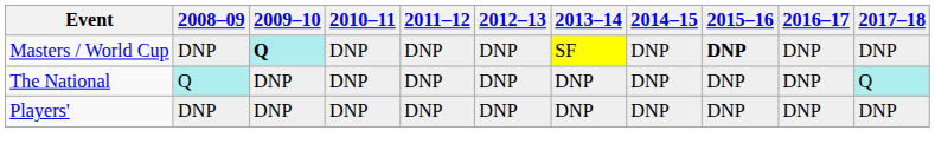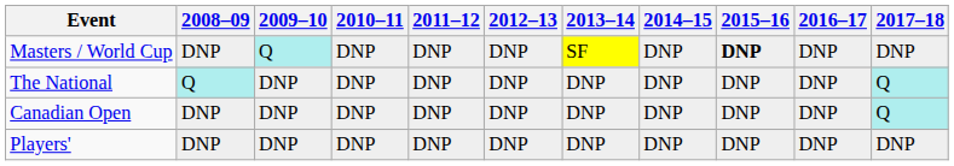Masters / World Cup | 2009–10: bold -> normal
+ row: Canadian Open | DNP | DNP | DNP | DNP | DNP | DNP | DNP | DNP | DNP | Q
